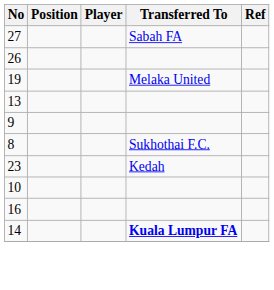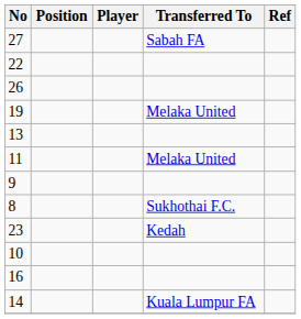+ row: 22
+ row: 11 | Melaka United
14 | Transferred To: bold -> normal
